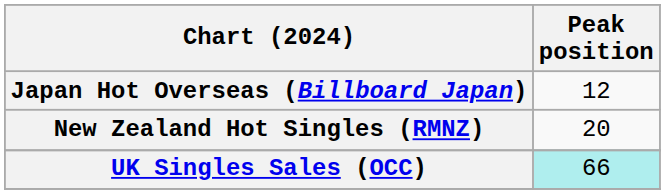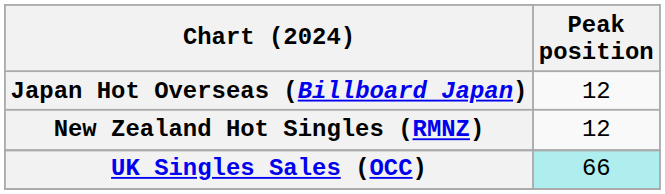New Zealand Hot Singles (RMNZ) | Peak position: 20 -> 12
